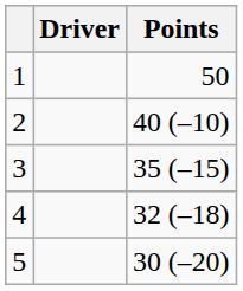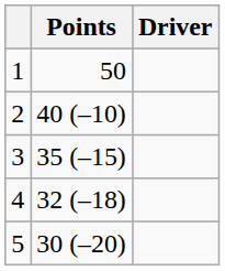columns swapped: Driver <-> Points
